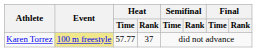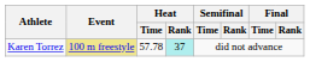Karen Torrez | Heat / Time: 57.77 -> 57.78
Karen Torrez | Heat / Rank: no background -> paleturquoise background
